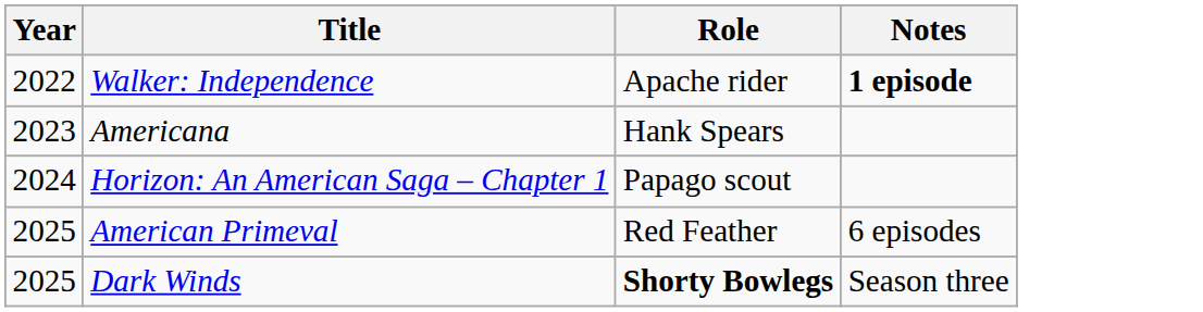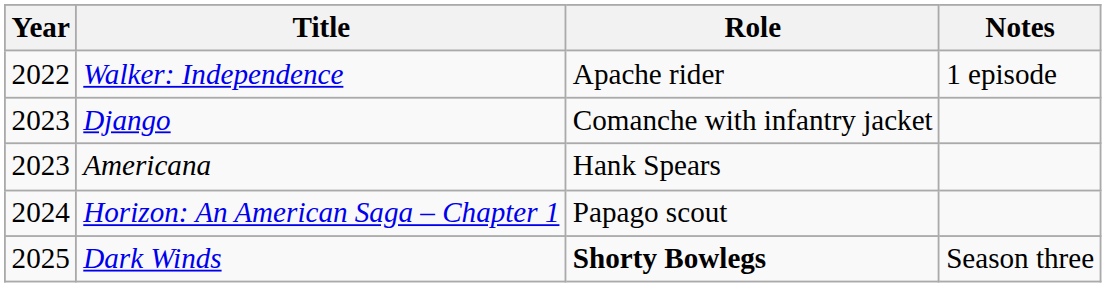Walker: Independence | Notes: bold -> normal
+ row: 2023 | Django | Comanche with infantry jacket
- row: 2025 | American Primeval | Red Feather | 6 episodes
